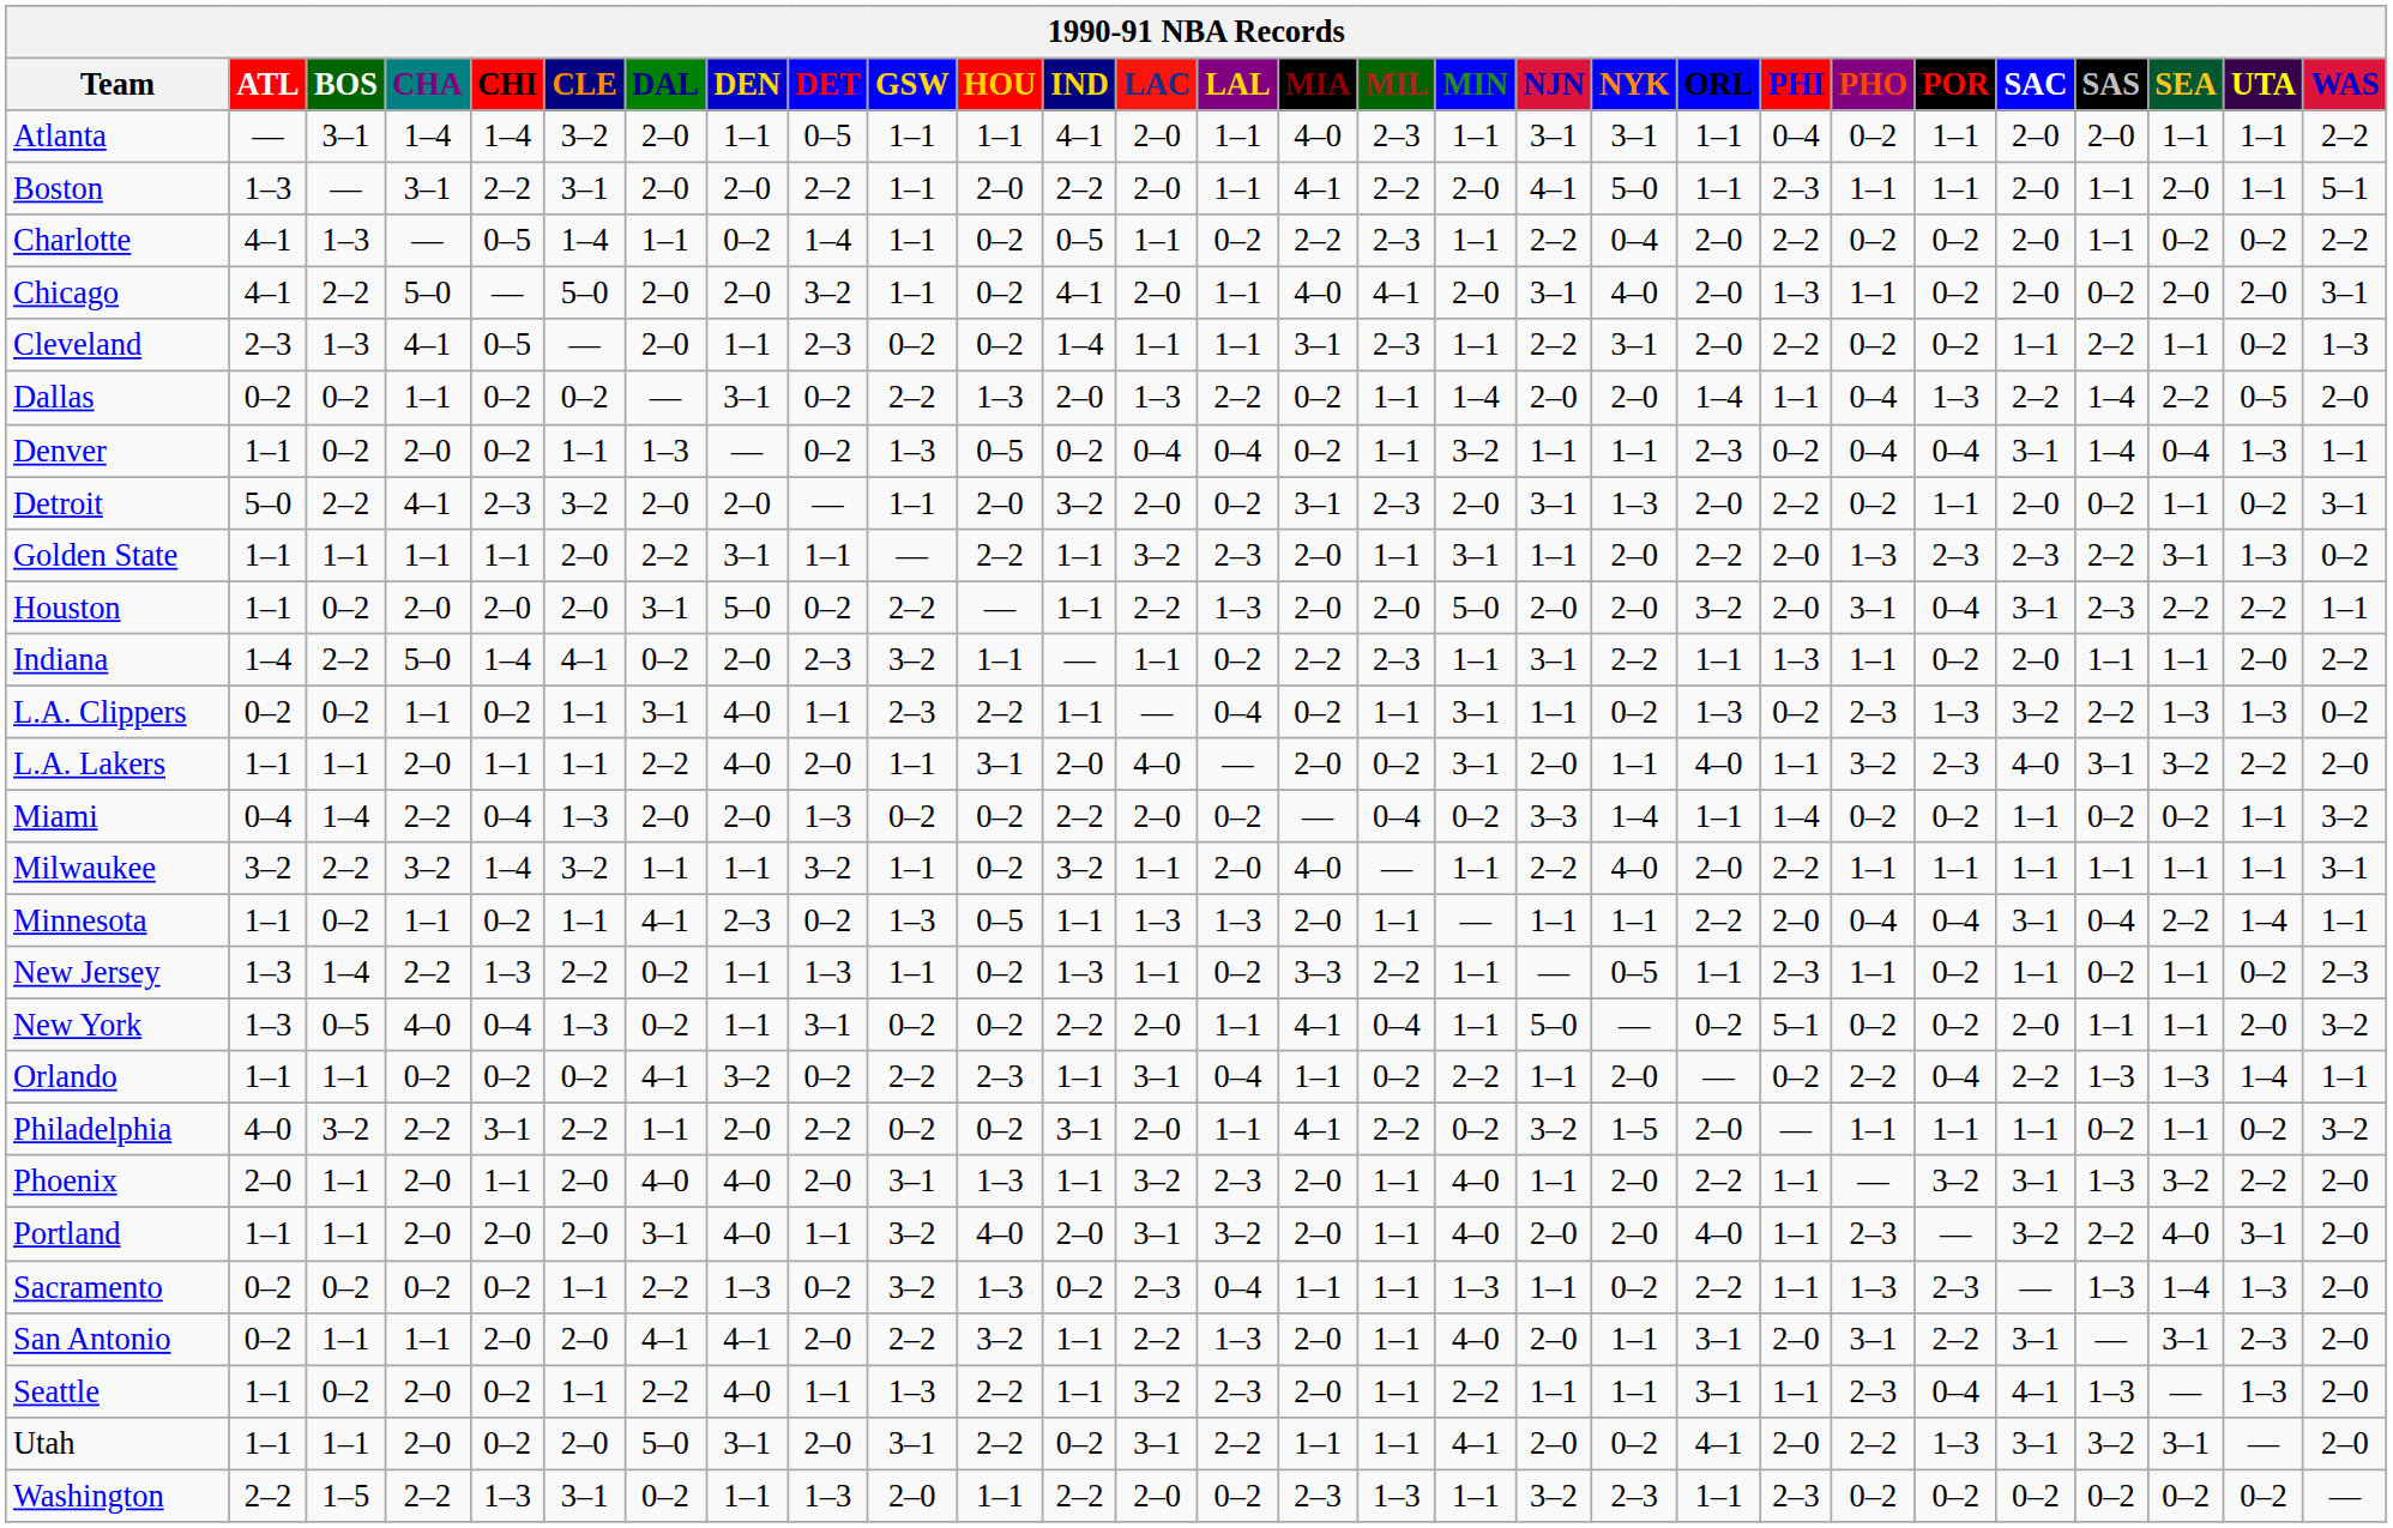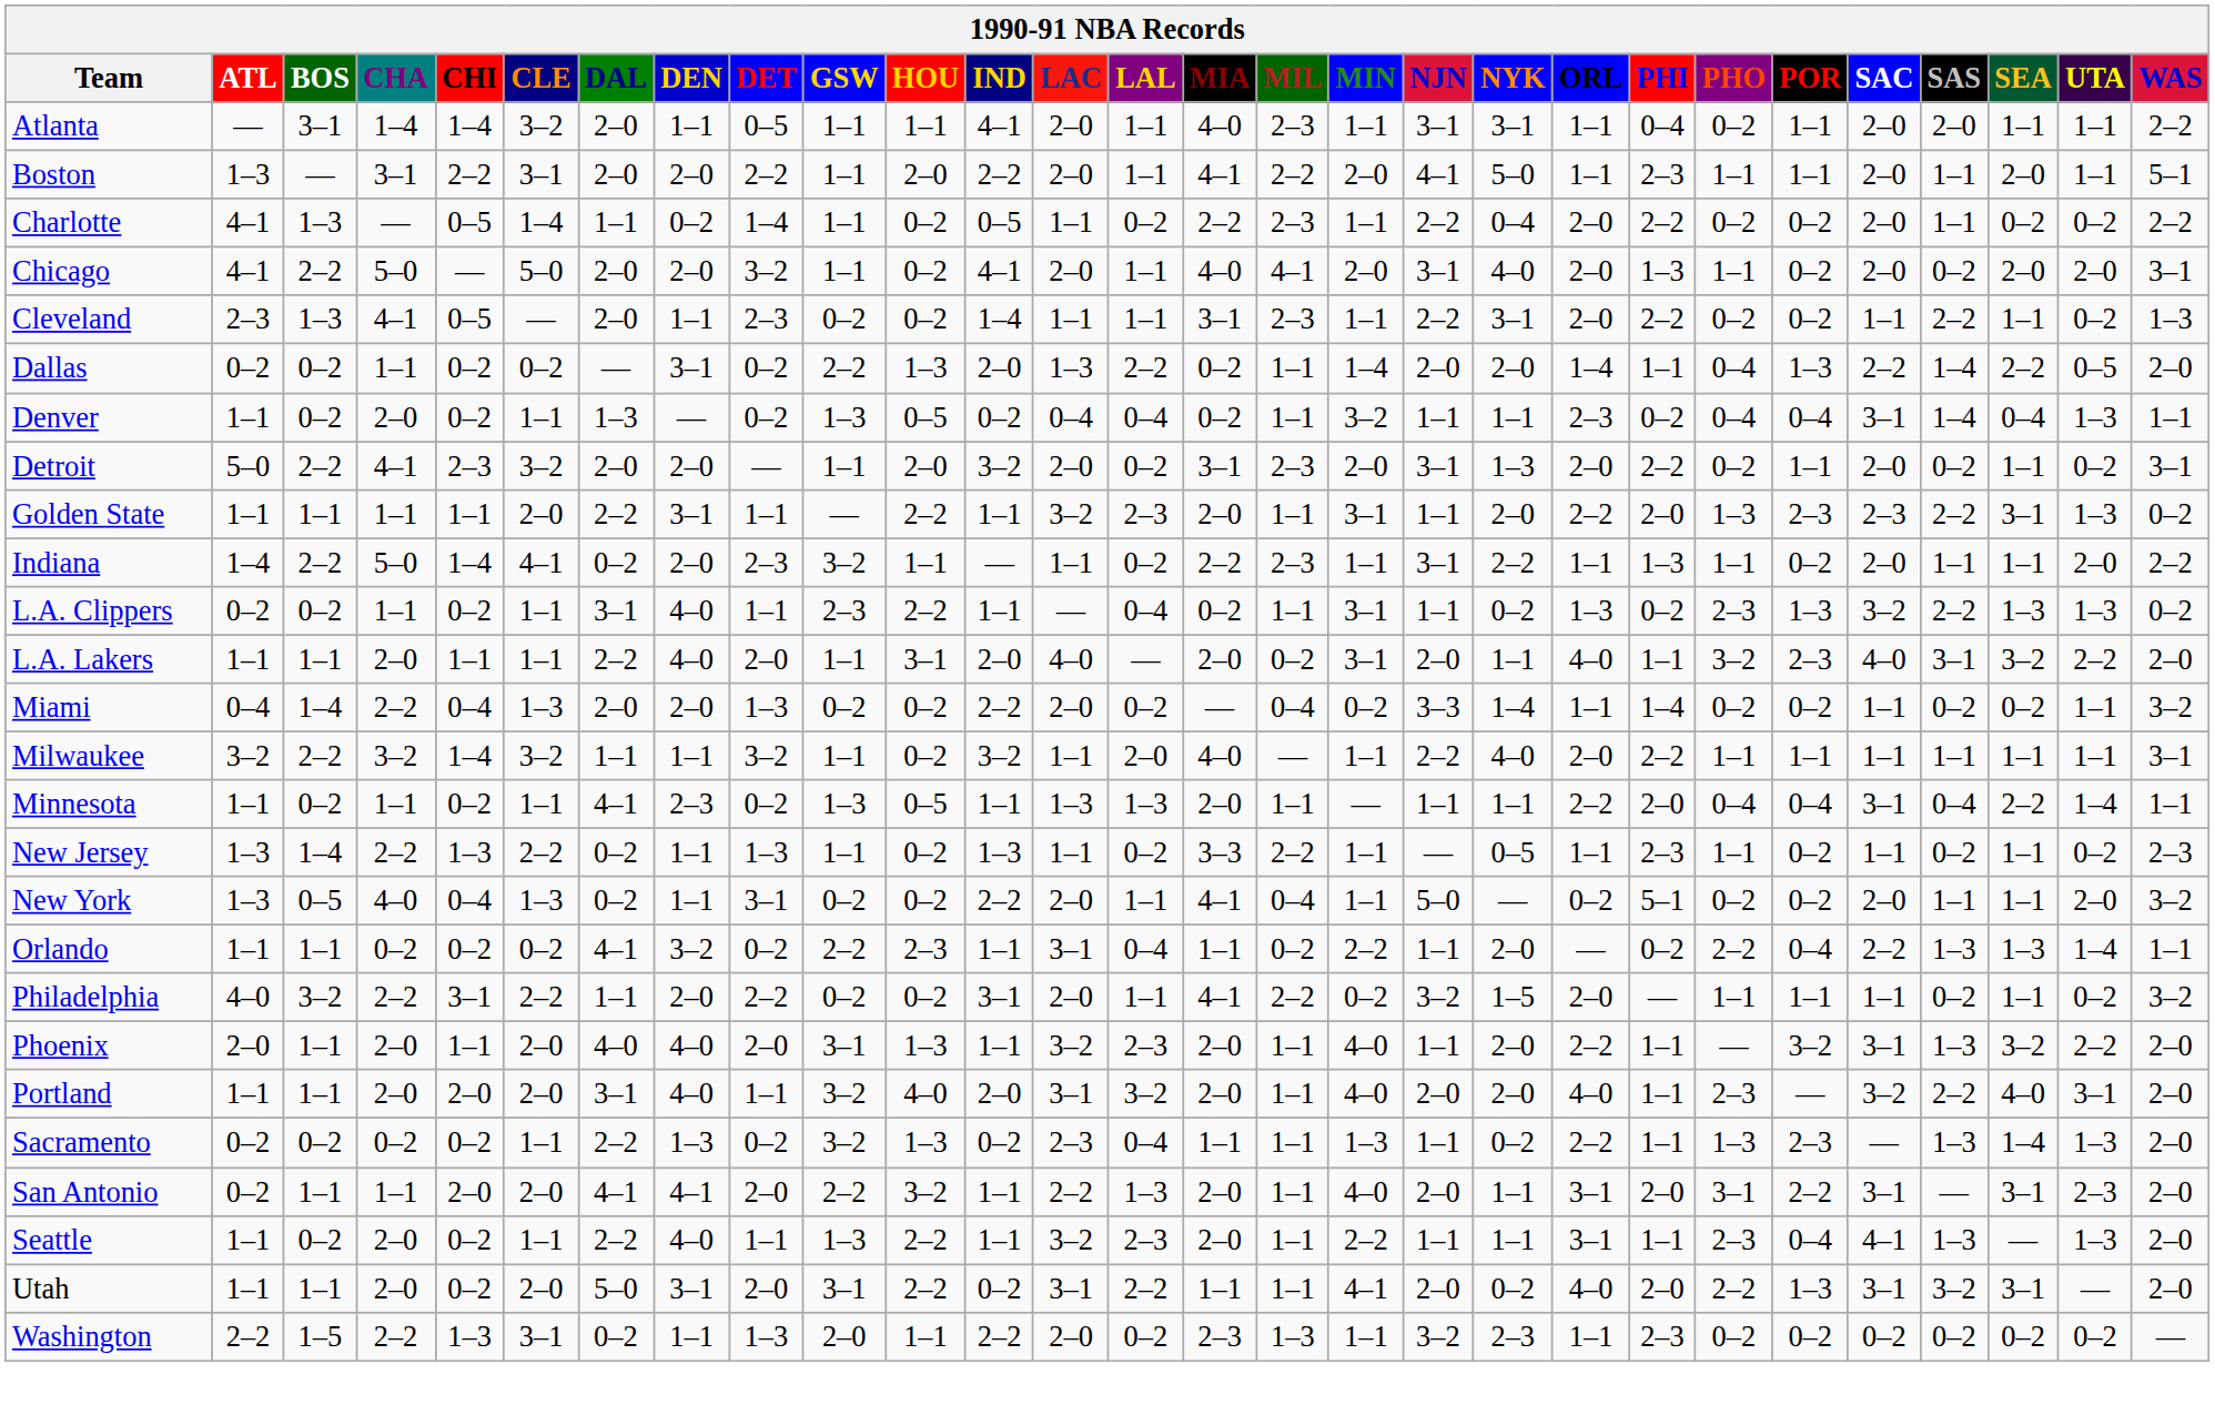- row: Houston | 1–1 | 0–2 | 2–0 | 2–0 | 2–0 | 3–1 | 5–0 | 0–2 | 2–2 | — | 1–1 | 2–2 | 1–3 | 2–0 | 2–0 | 5–0 | 2–0 | 2–0 | 3–2 | 2–0 | 3–1 | 0–4 | 3–1 | 2–3 | 2–2 | 2–2 | 1–1
Utah | ORL: 4–1 -> 4–0
